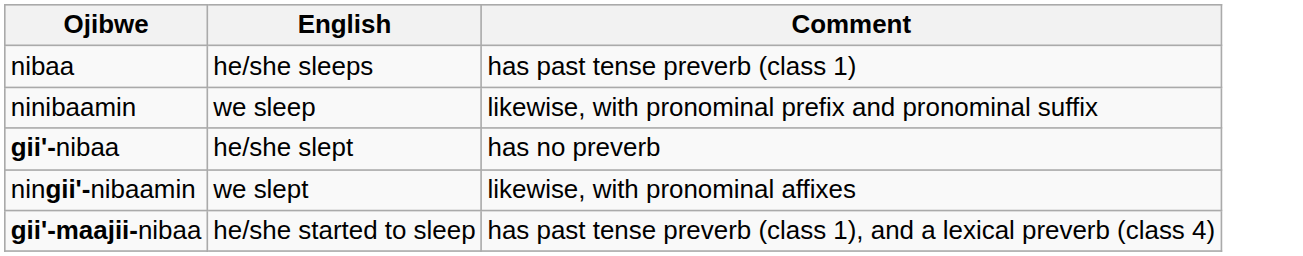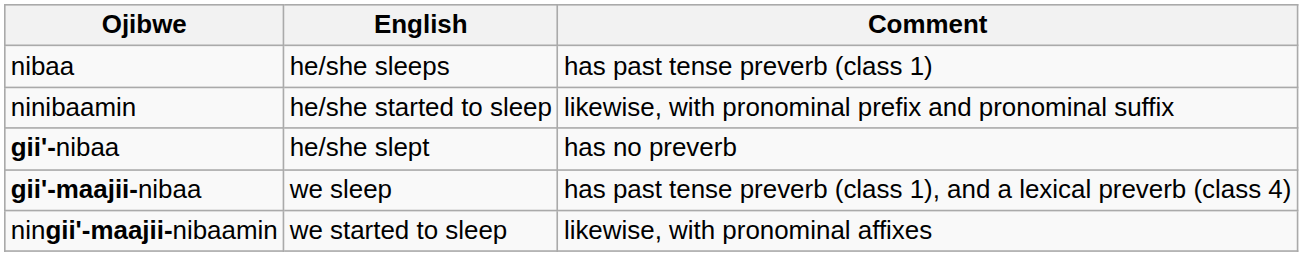ninibaamin | English: we sleep -> he/she started to sleep
- row: ningii'-nibaamin | we slept | likewise, with pronominal affixes
gii'-maajii-nibaa | English: he/she started to sleep -> we sleep
+ row: ningii'-maajii-nibaamin | we started to sleep | likewise, with pronominal affixes
